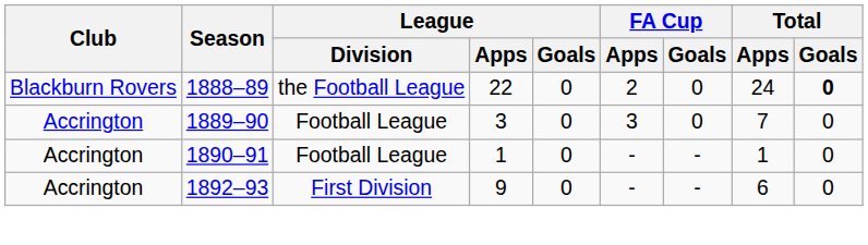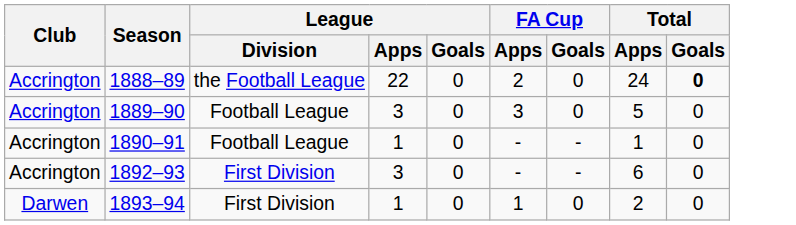1888–89 | Club: Blackburn Rovers -> Accrington
1889–90 | Total / Apps: 7 -> 5
1892–93 | League / Apps: 9 -> 3
+ row: Darwen | 1893–94 | First Division | 1 | 0 | 1 | 0 | 2 | 0
